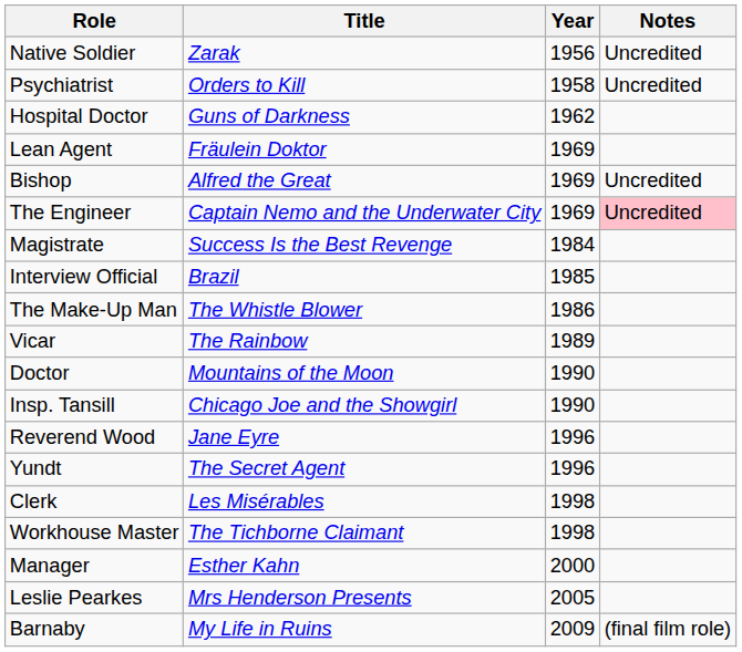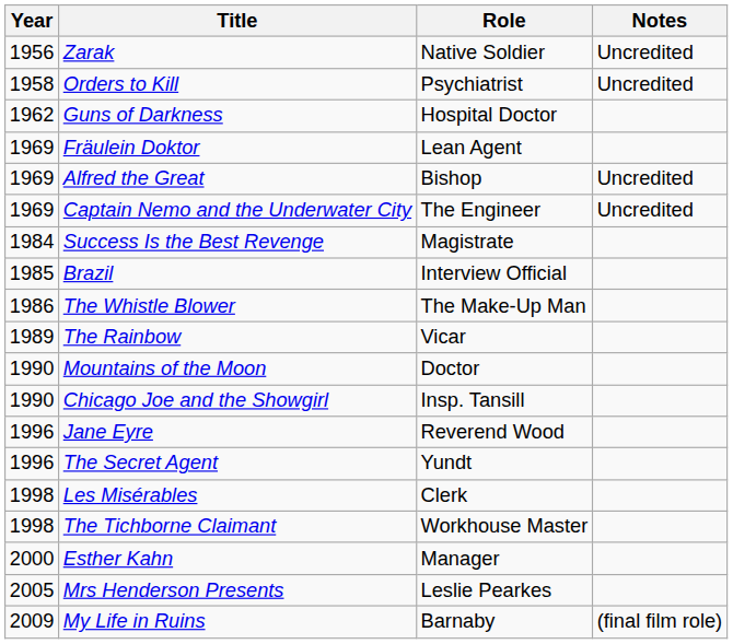columns swapped: Year <-> Role
Captain Nemo and the Underwater City | Notes: pink background -> no background
